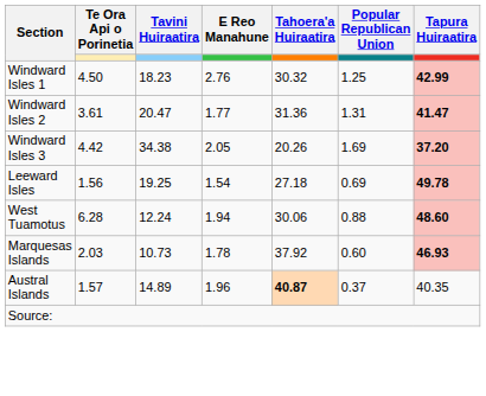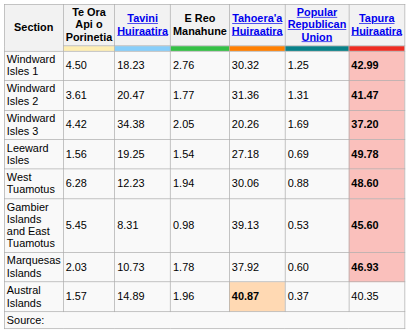West Tuamotus | Tavini Huiraatira: 12.24 -> 12.23
+ row: Gambier Islands and East Tuamotus | 5.45 | 8.31 | 0.98 | 39.13 | 0.53 | 45.60
